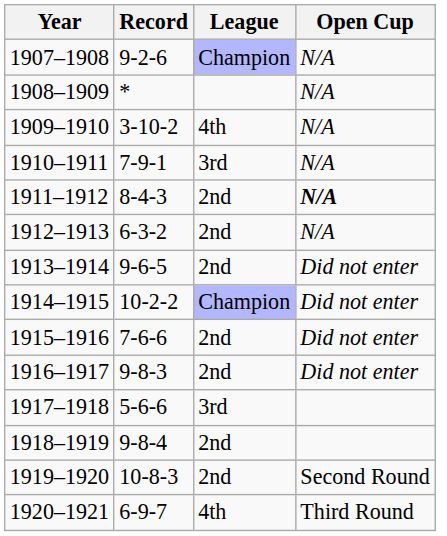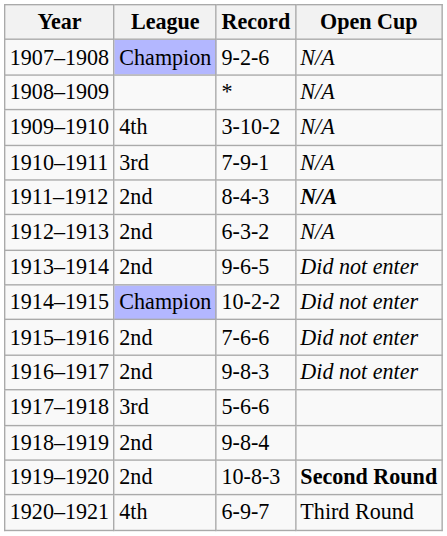columns swapped: Record <-> League
1919–1920 | Open Cup: normal -> bold
